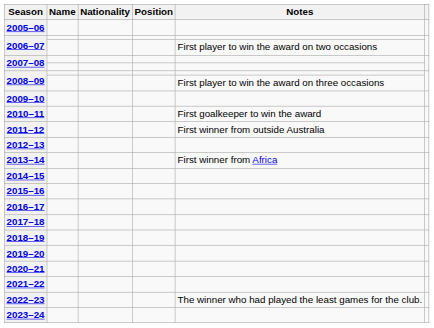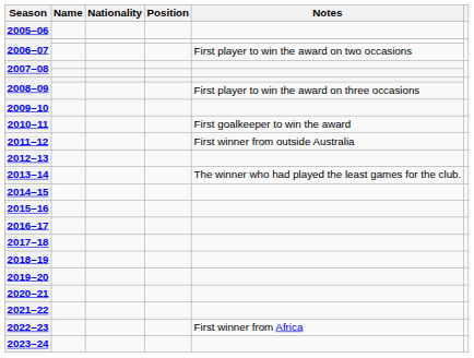2013–14 | Notes: First winner from Africa -> The winner who had played the least games for the club.
2022–23 | Notes: The winner who had played the least games for the club. -> First winner from Africa
